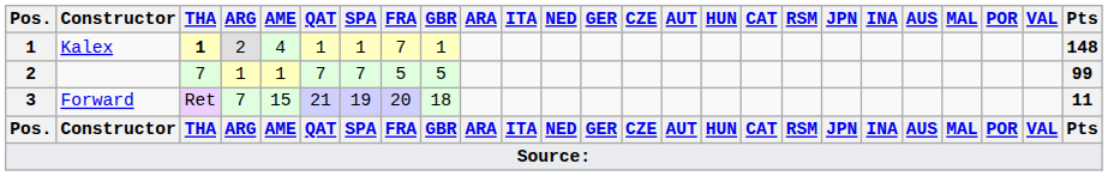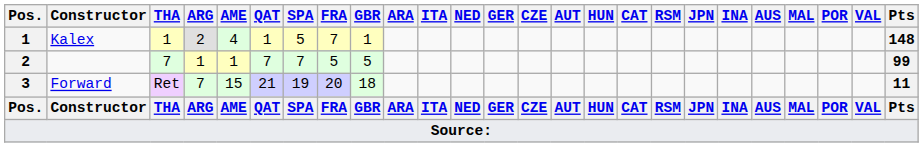Kalex | THA: bold -> normal
Kalex | SPA: 1 -> 5
